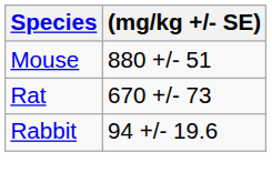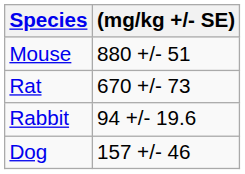+ row: Dog | 157 +/- 46
